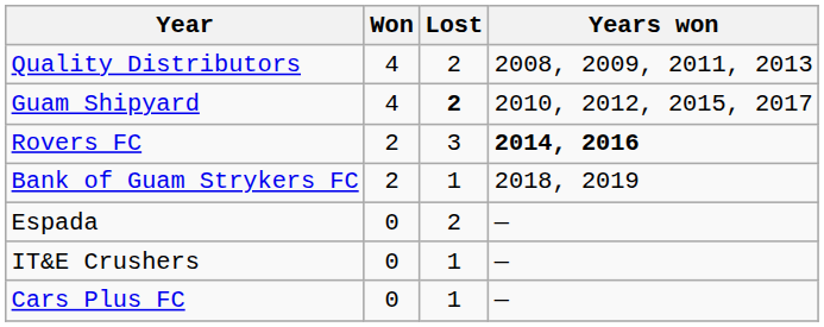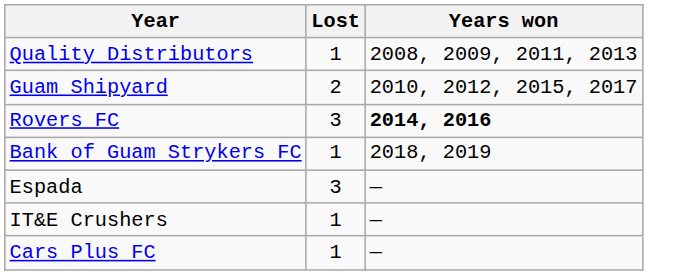- column: Won | 4 | 4 | 2 | 2 | 0 | 0 | 0
Quality Distributors | Lost: 2 -> 1
Guam Shipyard | Lost: bold -> normal
Espada | Lost: 2 -> 3
